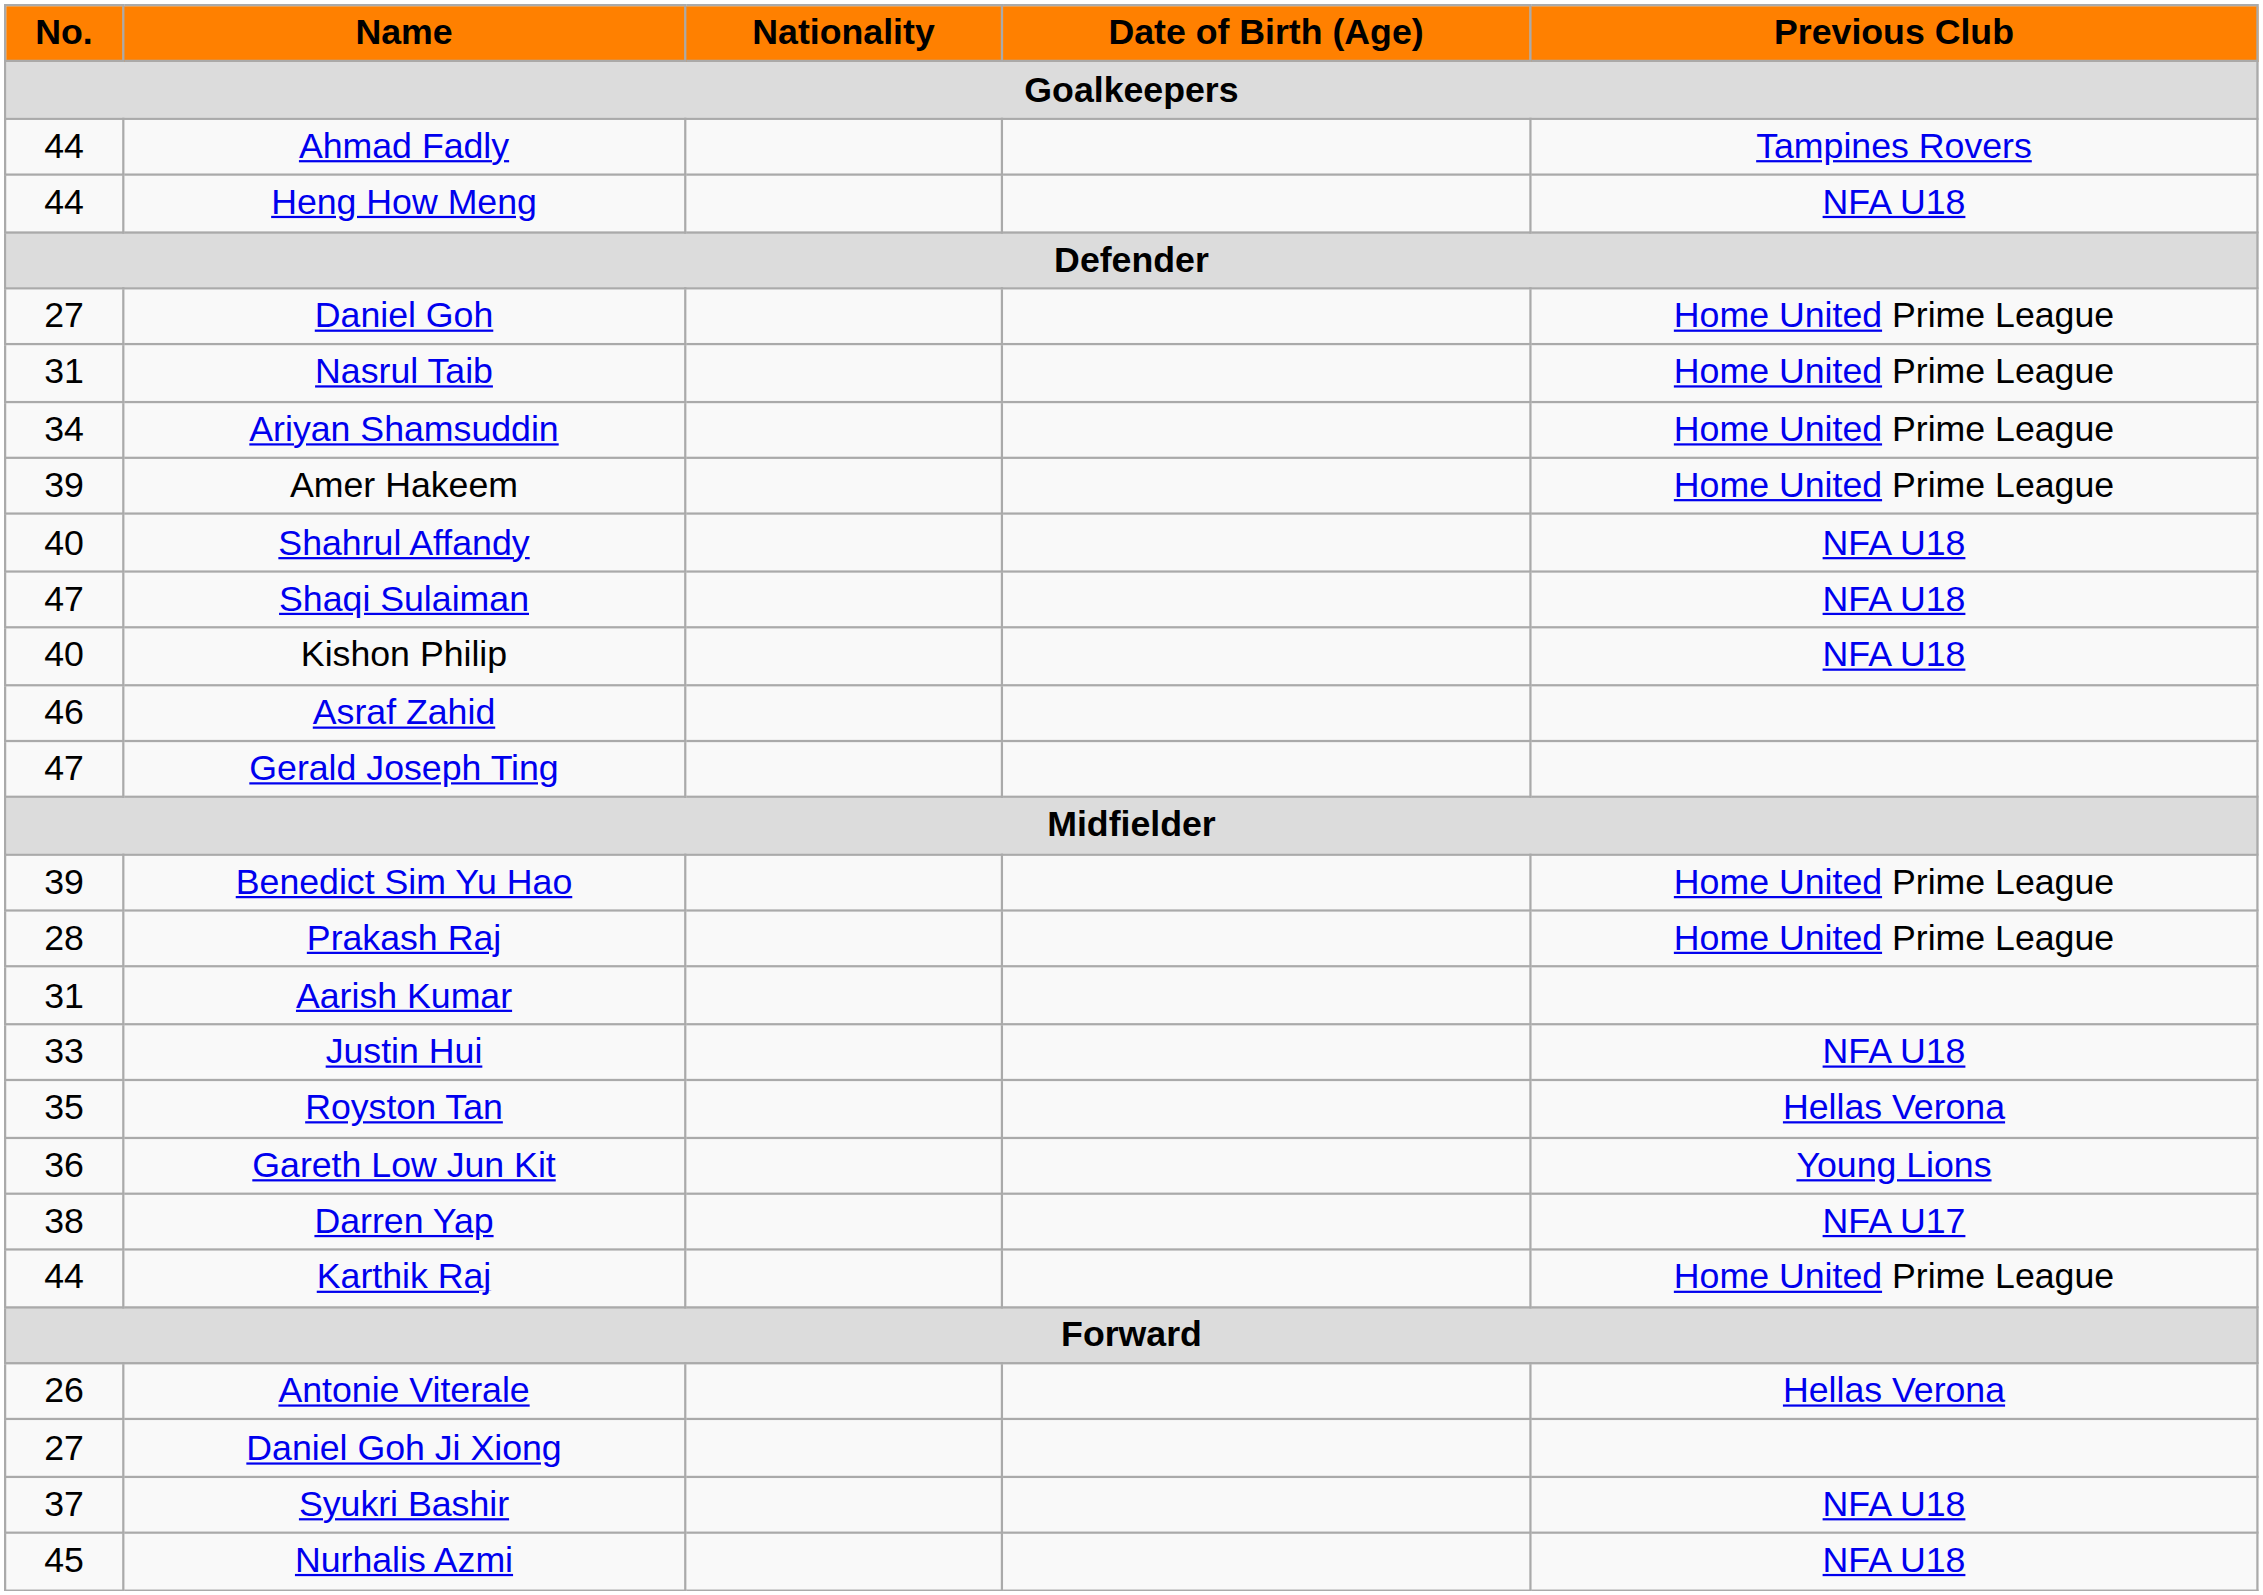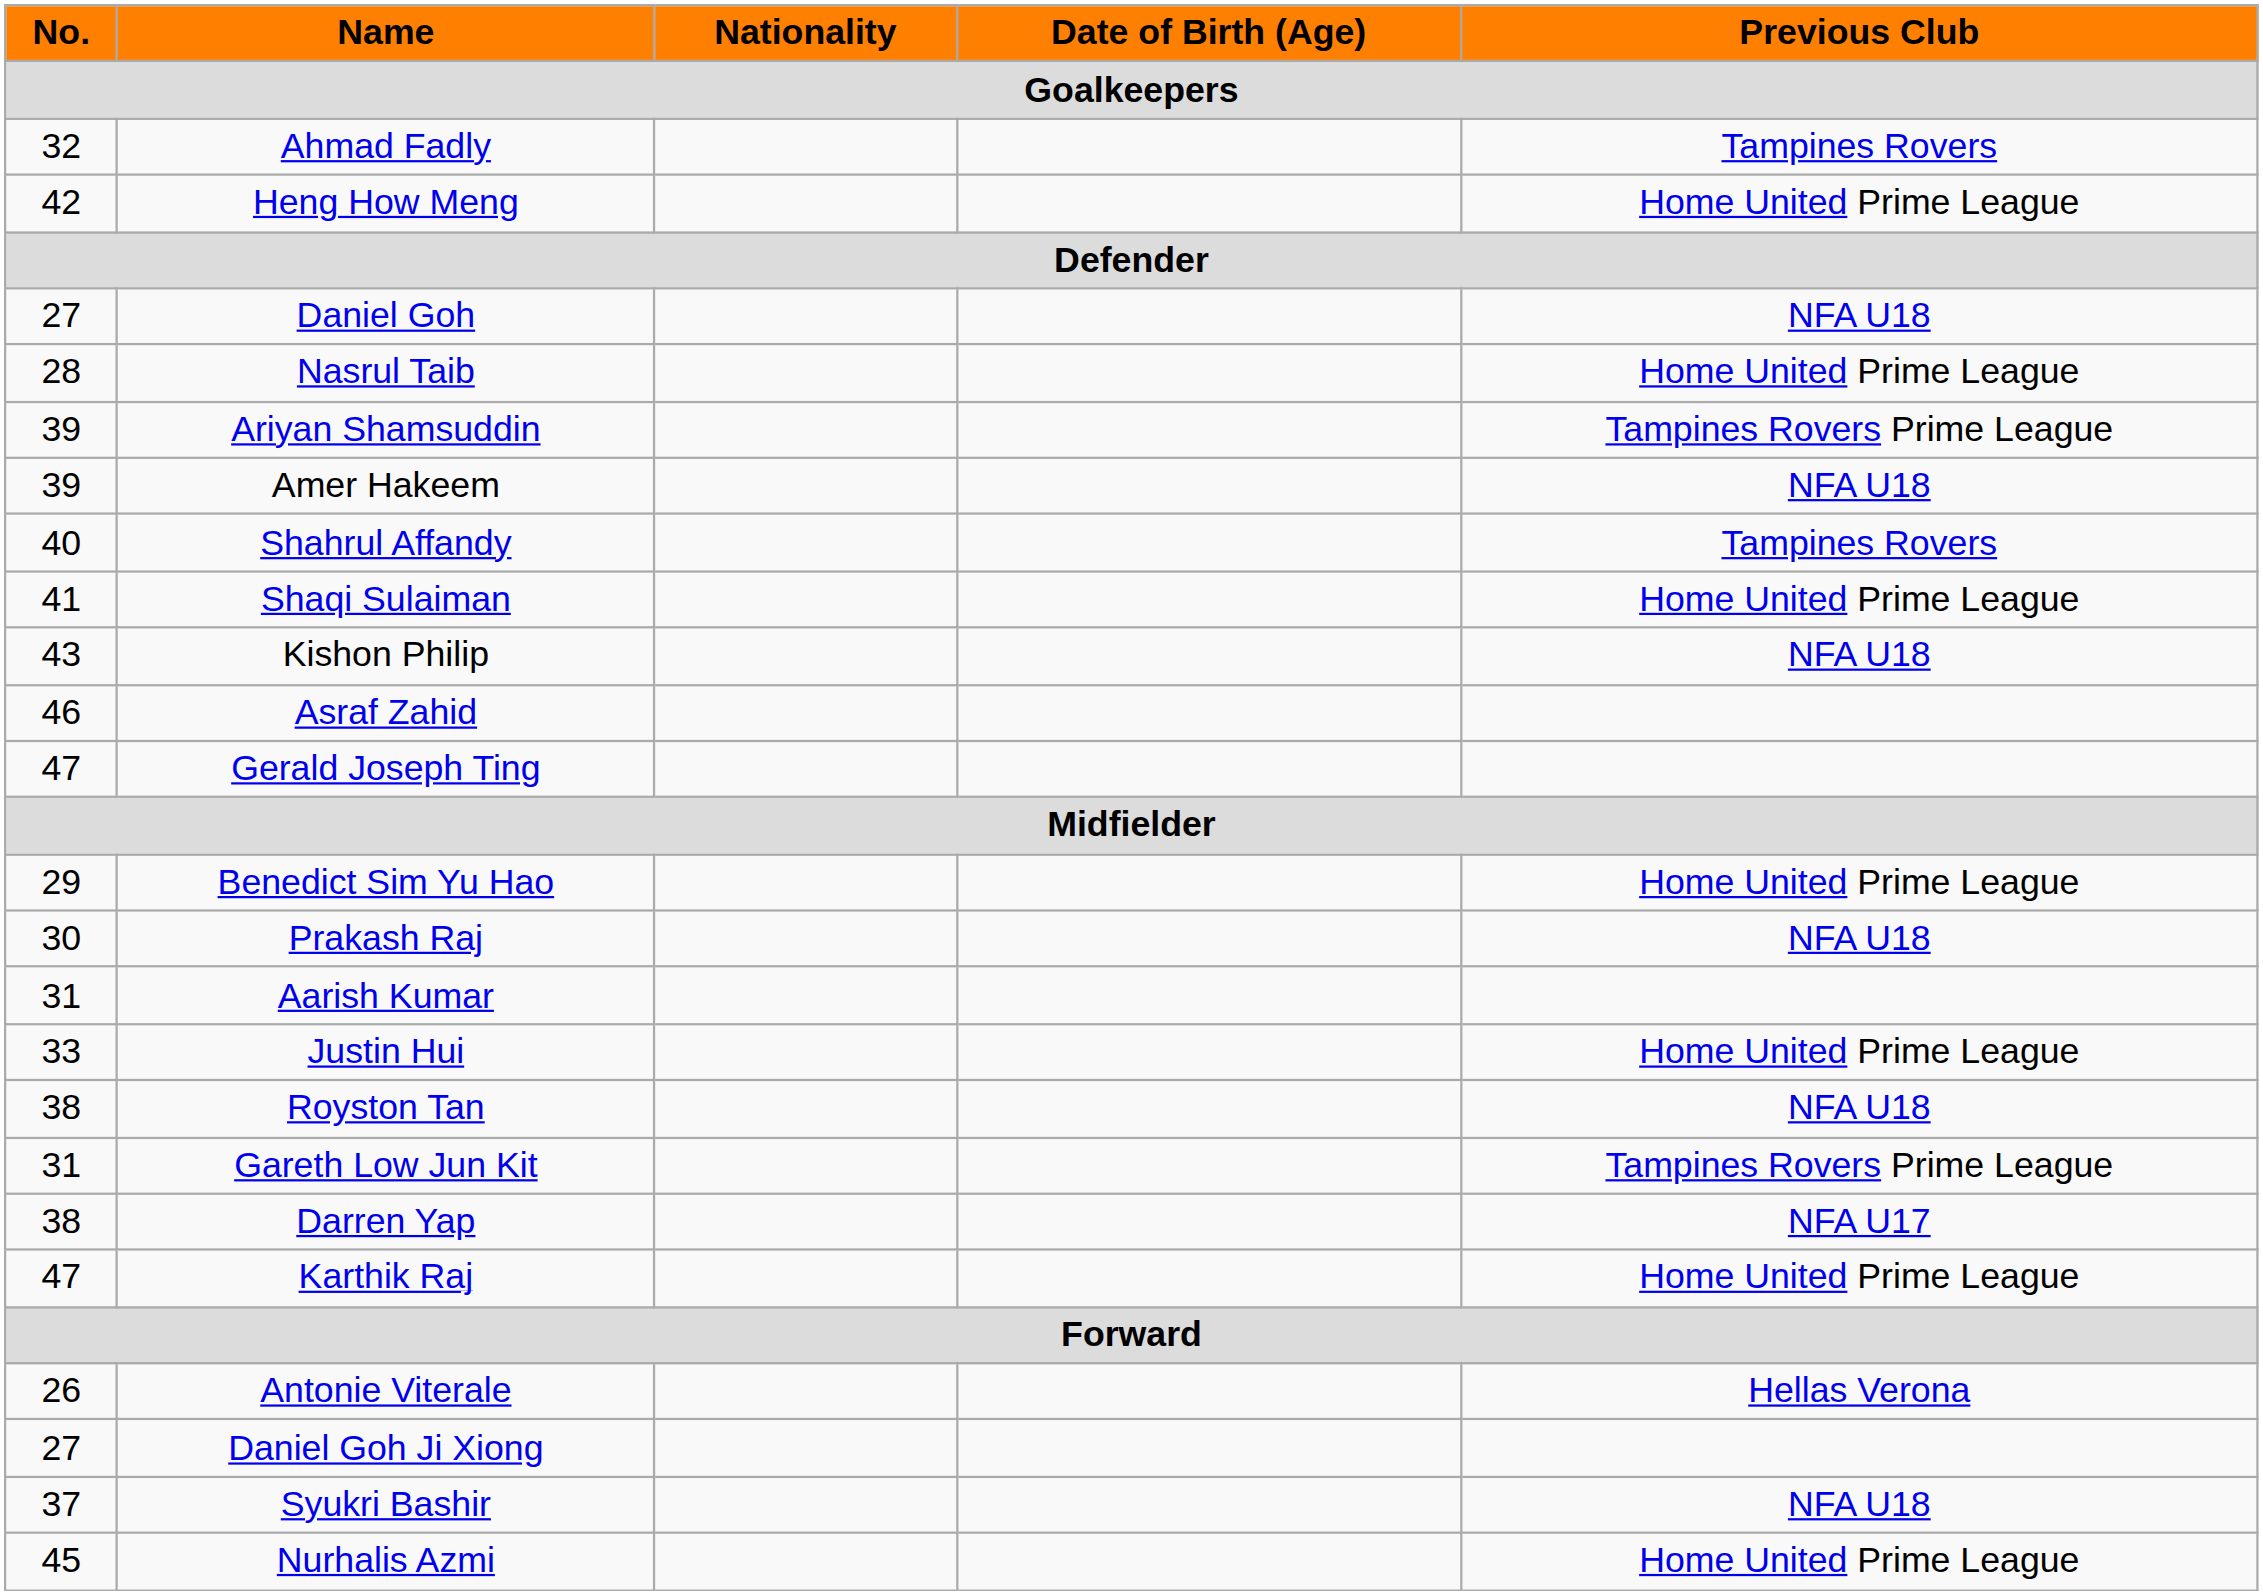Ahmad Fadly | No.: 44 -> 32
Heng How Meng | No.: 44 -> 42
Heng How Meng | Previous Club: NFA U18 -> Home United Prime League
Daniel Goh | Previous Club: Home United Prime League -> NFA U18
Nasrul Taib | No.: 31 -> 28
Ariyan Shamsuddin | No.: 34 -> 39
Ariyan Shamsuddin | Previous Club: Home United Prime League -> Tampines Rovers Prime League
Amer Hakeem | Previous Club: Home United Prime League -> NFA U18
Shahrul Affandy | Previous Club: NFA U18 -> Tampines Rovers
Shaqi Sulaiman | No.: 47 -> 41
Shaqi Sulaiman | Previous Club: NFA U18 -> Home United Prime League
Kishon Philip | No.: 40 -> 43
Benedict Sim Yu Hao | No.: 39 -> 29
Prakash Raj | No.: 28 -> 30
Prakash Raj | Previous Club: Home United Prime League -> NFA U18
Justin Hui | Previous Club: NFA U18 -> Home United Prime League
Royston Tan | No.: 35 -> 38
Royston Tan | Previous Club: Hellas Verona -> NFA U18
Gareth Low Jun Kit | No.: 36 -> 31
Gareth Low Jun Kit | Previous Club: Young Lions -> Tampines Rovers Prime League
Karthik Raj | No.: 44 -> 47
Nurhalis Azmi | Previous Club: NFA U18 -> Home United Prime League
